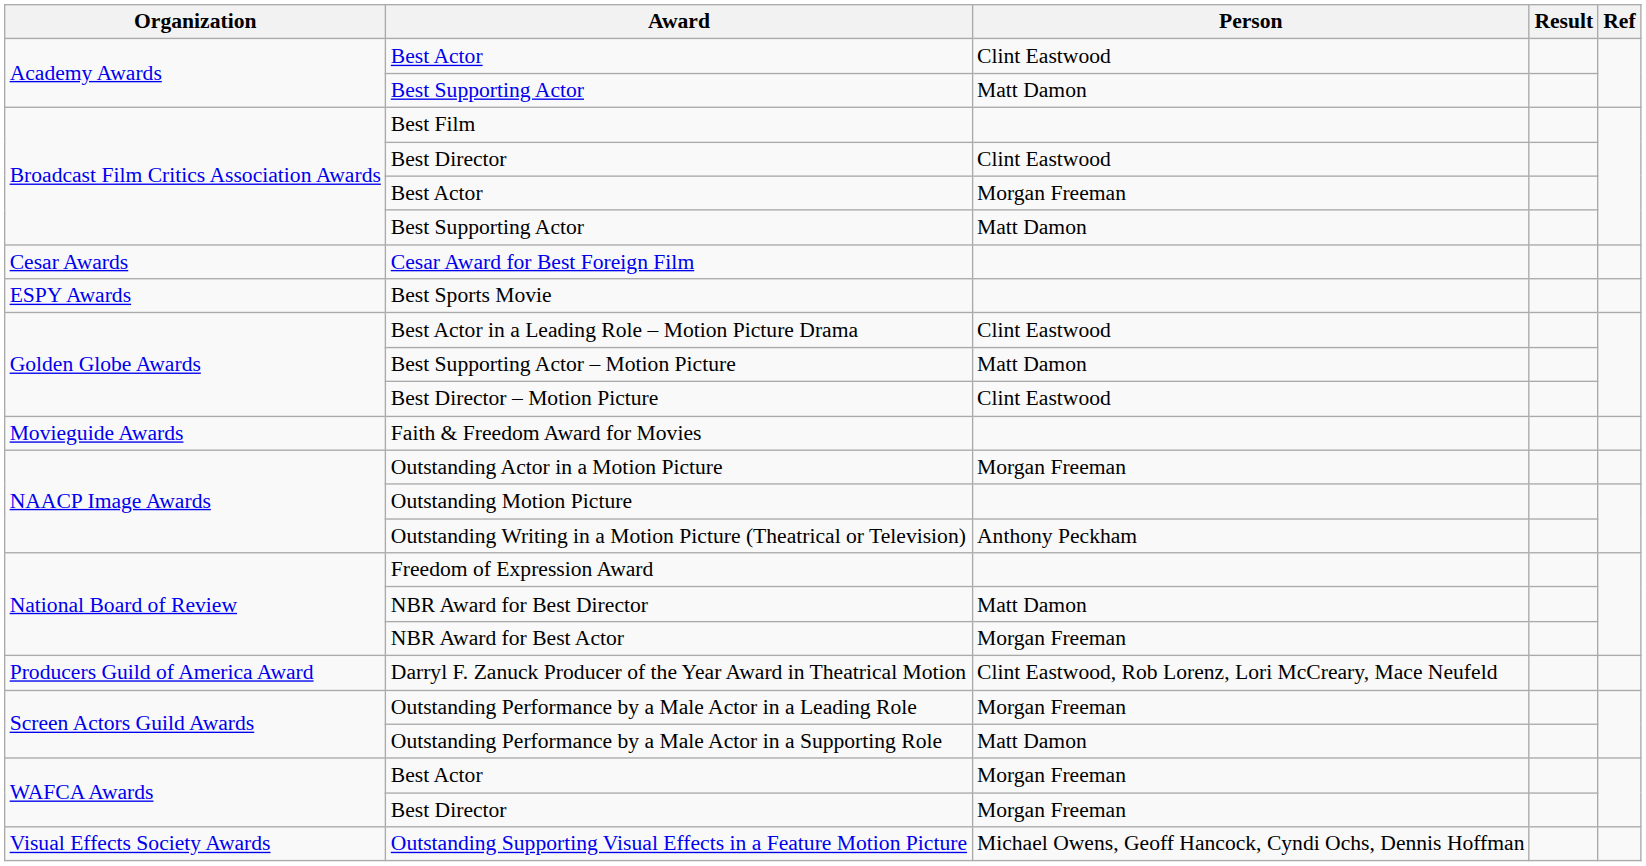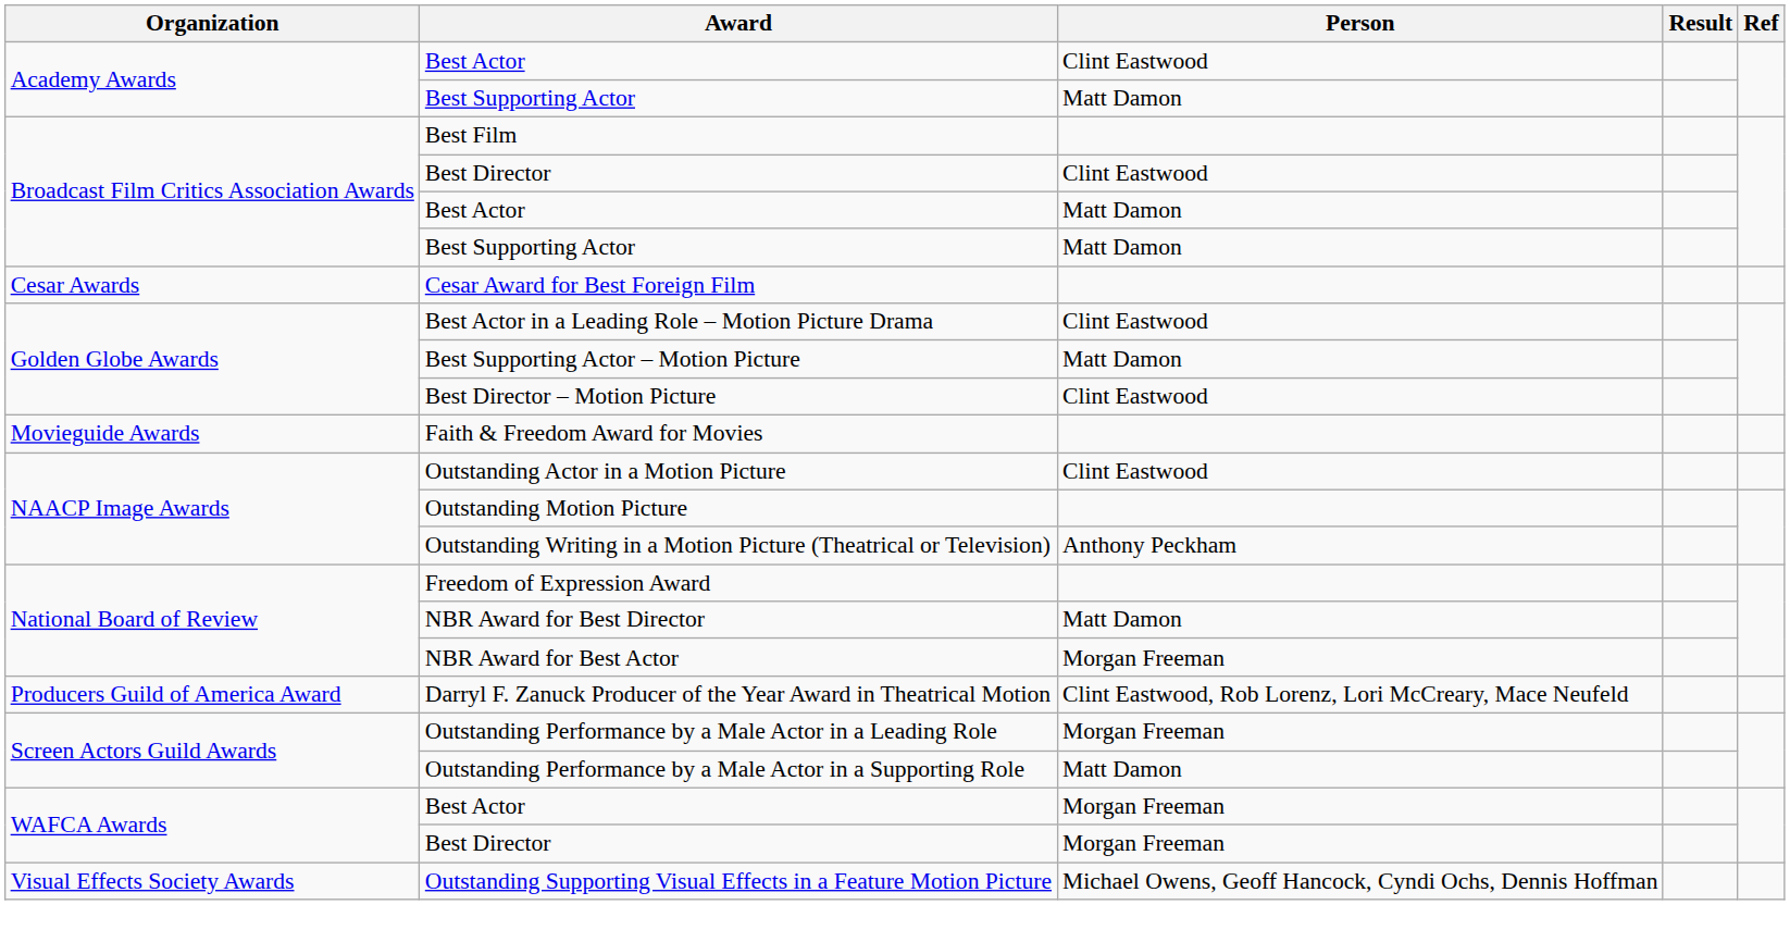Broadcast Film Critics Association Awards / Best Actor | Person: Morgan Freeman -> Matt Damon
- row: ESPY Awards | Best Sports Movie
Outstanding Actor in a Motion Picture | Person: Morgan Freeman -> Clint Eastwood
